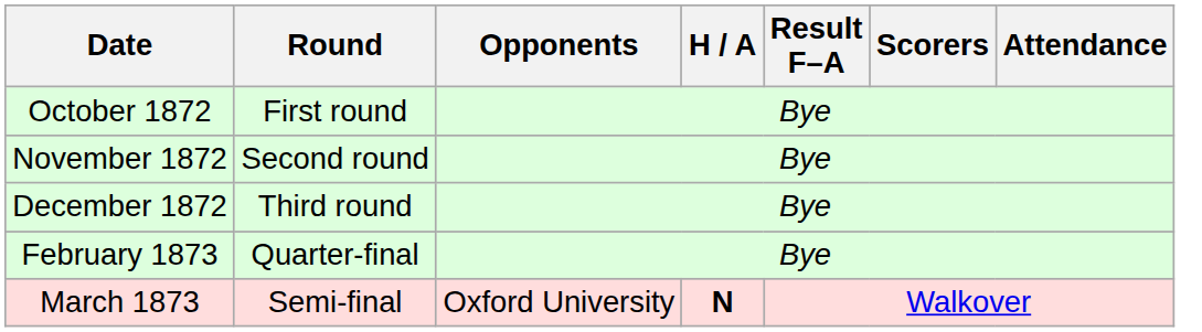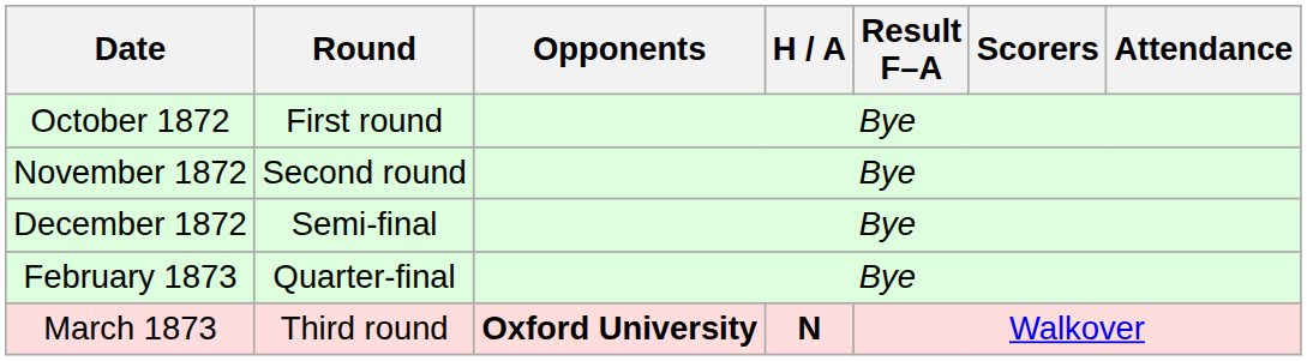December 1872 | Round: Third round -> Semi-final
March 1873 | Round: Semi-final -> Third round
March 1873 | Opponents: normal -> bold
